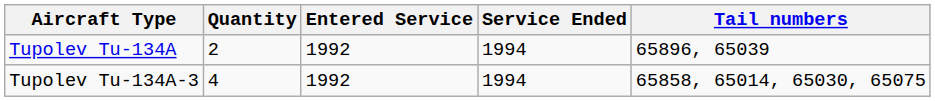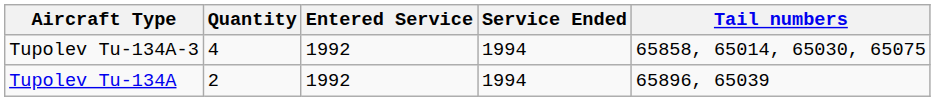rows swapped: Tupolev Tu-134A <-> Tupolev Tu-134A-3
